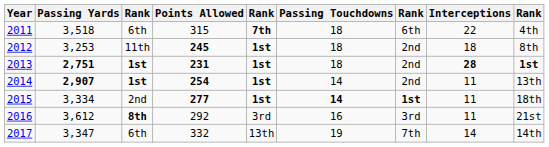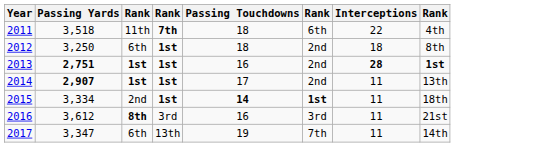- column: Points Allowed | 315 | 245 | 231 | 254 | 277 | 292 | 332
2011 | column 3: 6th -> 11th
2012 | Passing Yards: 3,253 -> 3,250
2012 | column 3: 11th -> 6th
2013 | Passing Touchdowns: 18 -> 16
2014 | Passing Touchdowns: 14 -> 17
2017 | Interceptions: 14 -> 11
